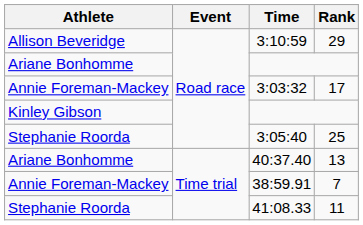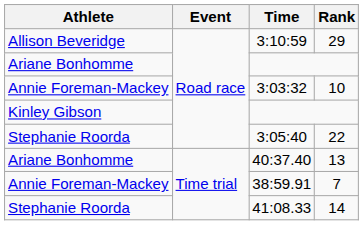3:03:32 | Rank: 17 -> 10
3:05:40 | Rank: 25 -> 22
41:08.33 | Rank: 11 -> 14
